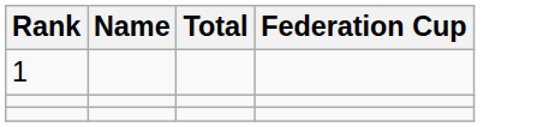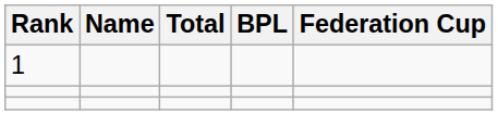+ column: BPL
